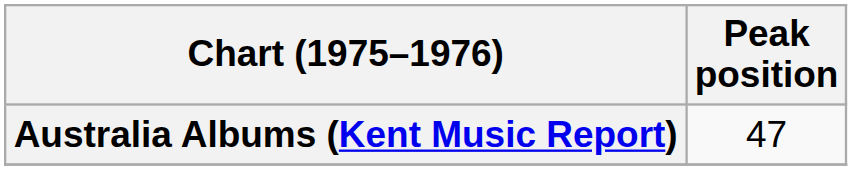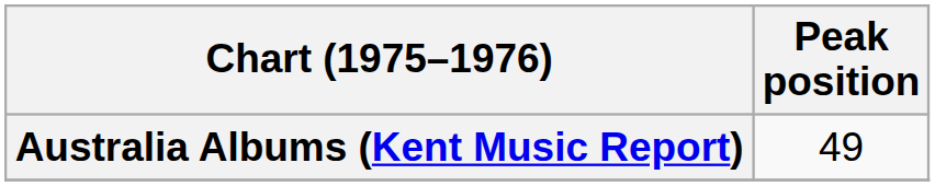Australia Albums (Kent Music Report) | Peak position: 47 -> 49
